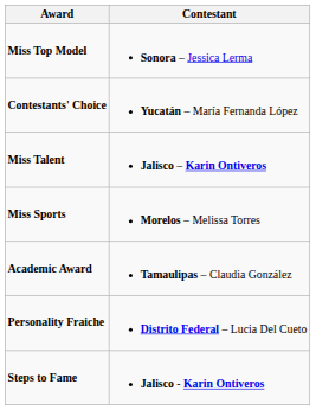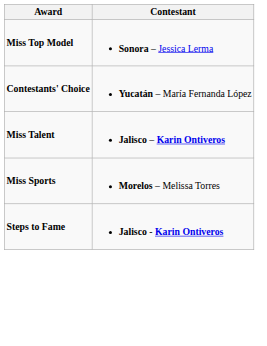- row: Academic Award | Tamaulipas – Claudia González
- row: Personality Fraiche | Distrito Federal – Lucia Del Cueto
